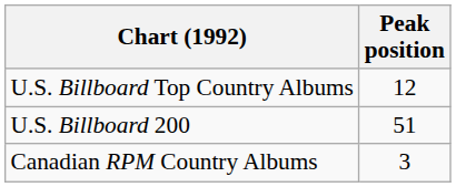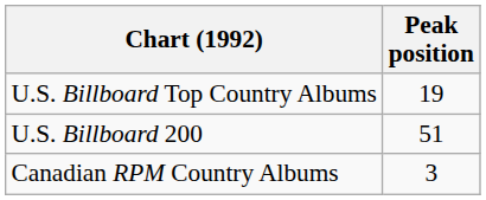U.S. Billboard Top Country Albums | Peak position: 12 -> 19
